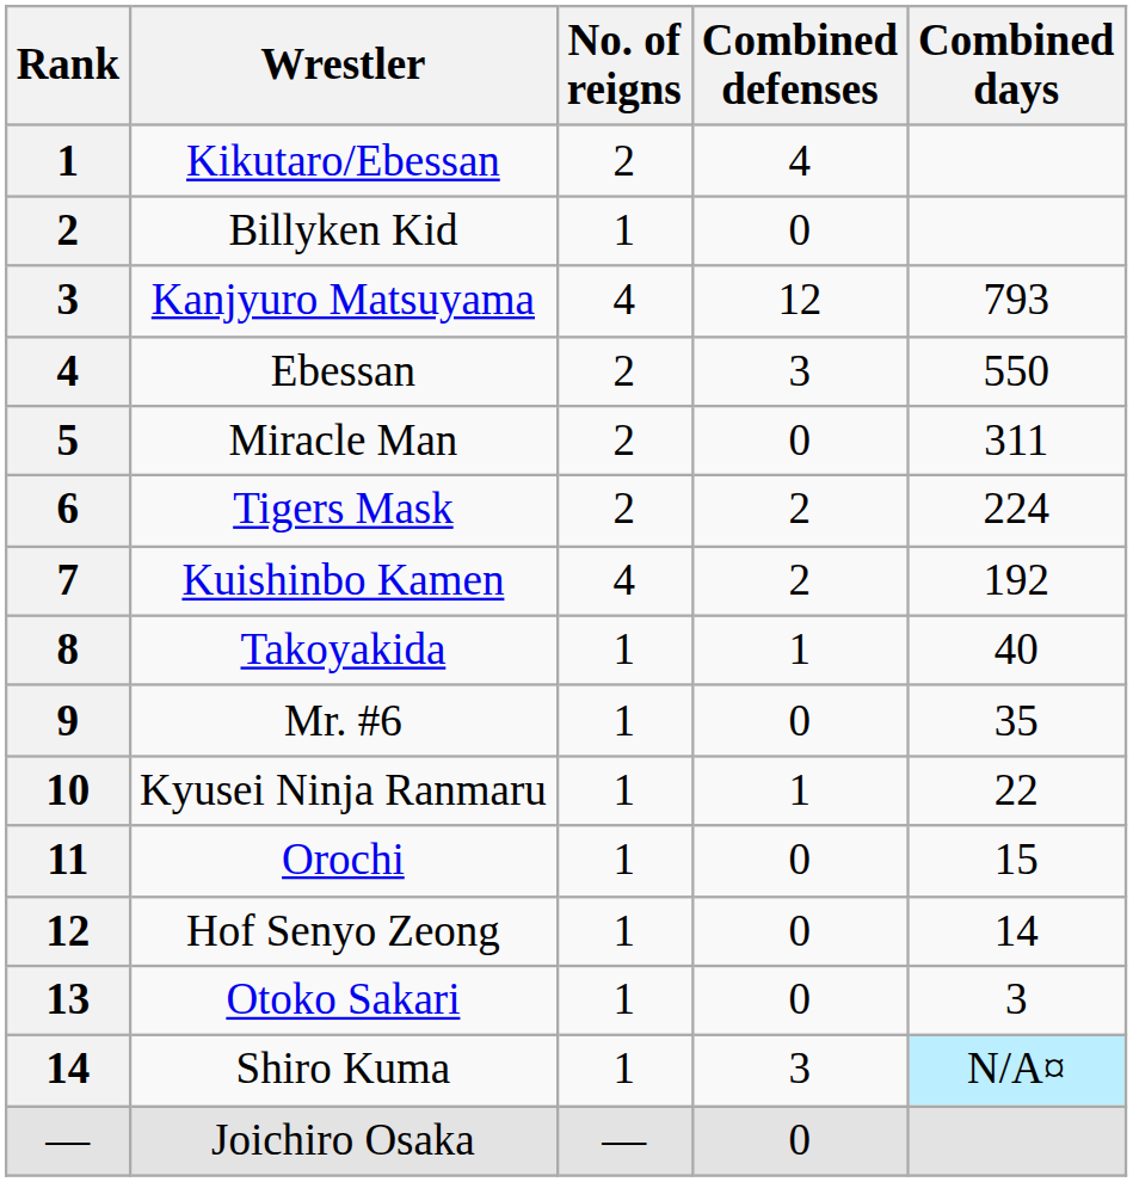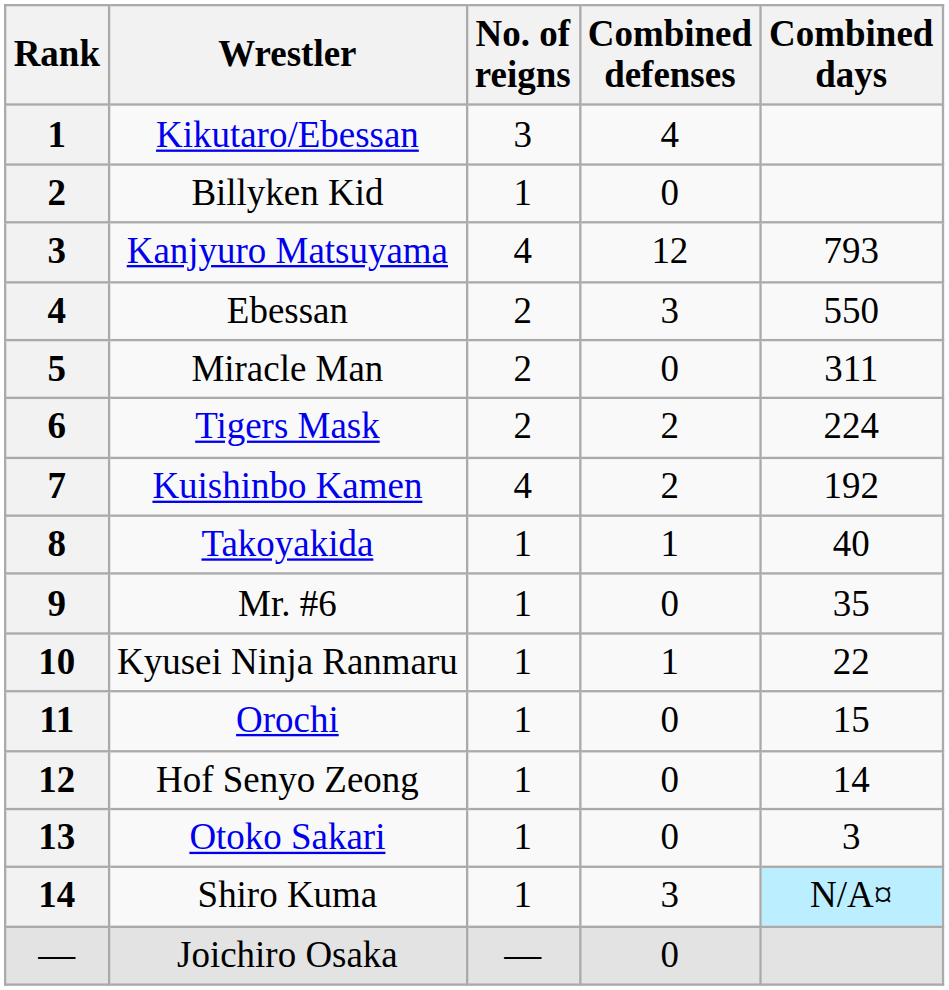Kikutaro/Ebessan | No. of reigns: 2 -> 3
